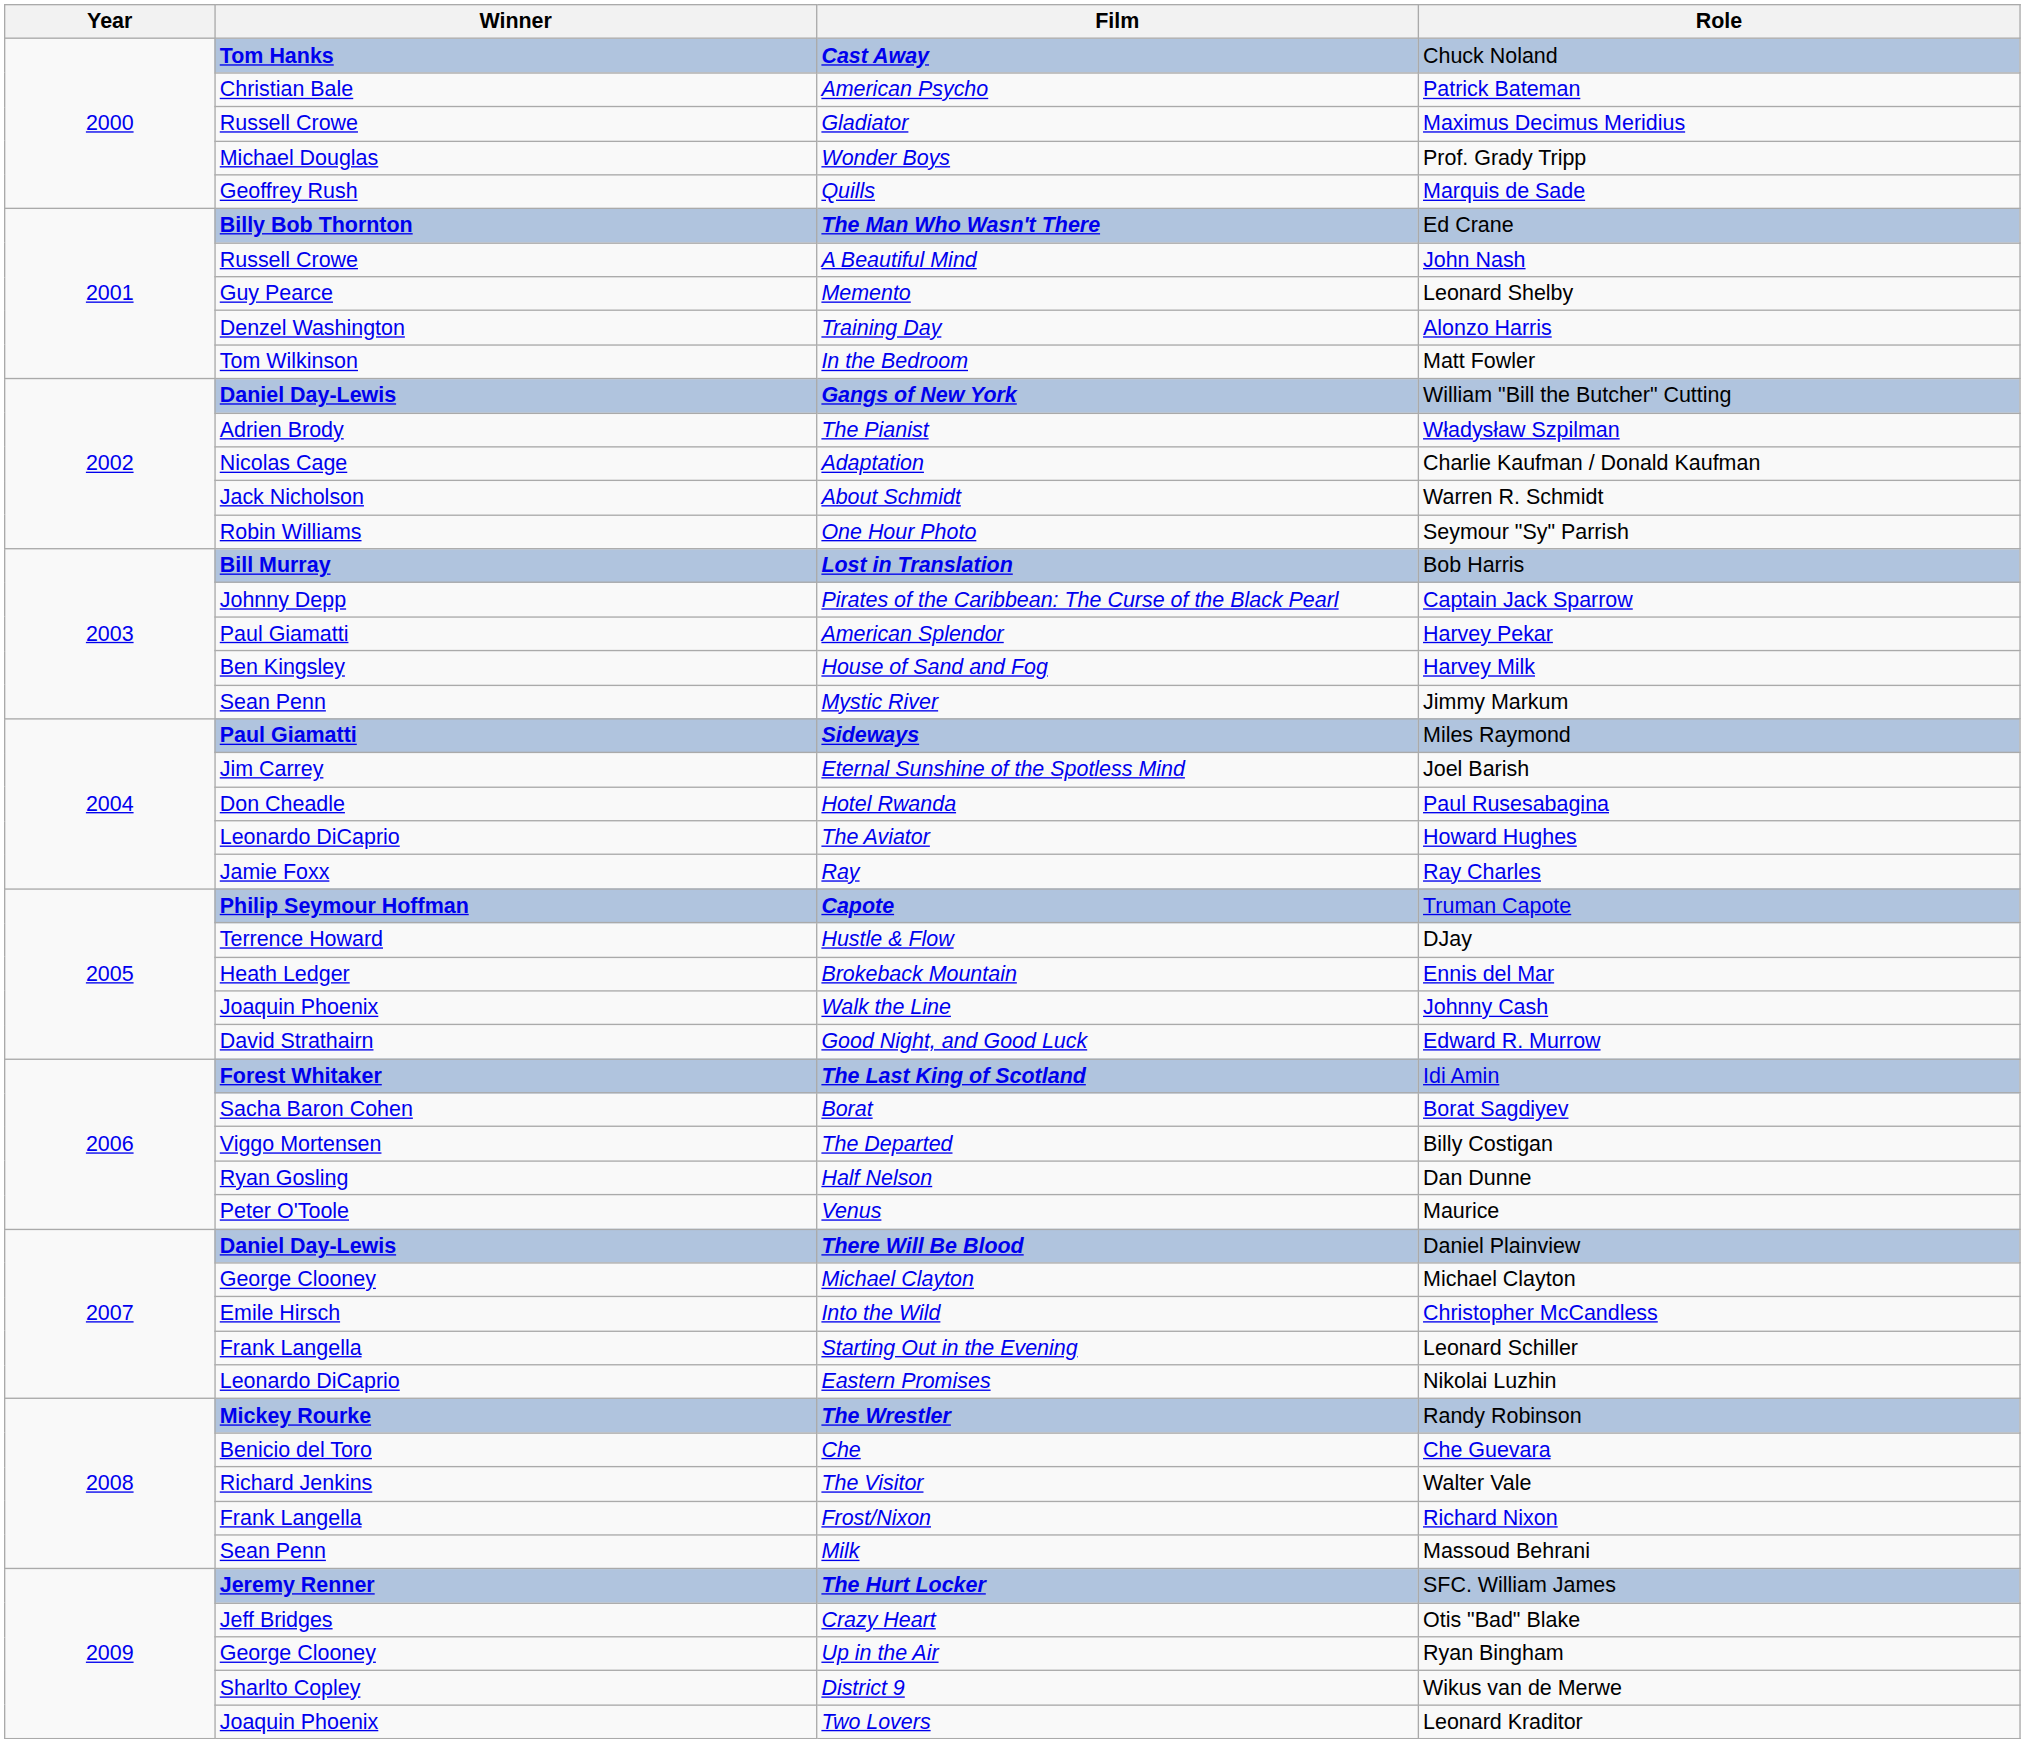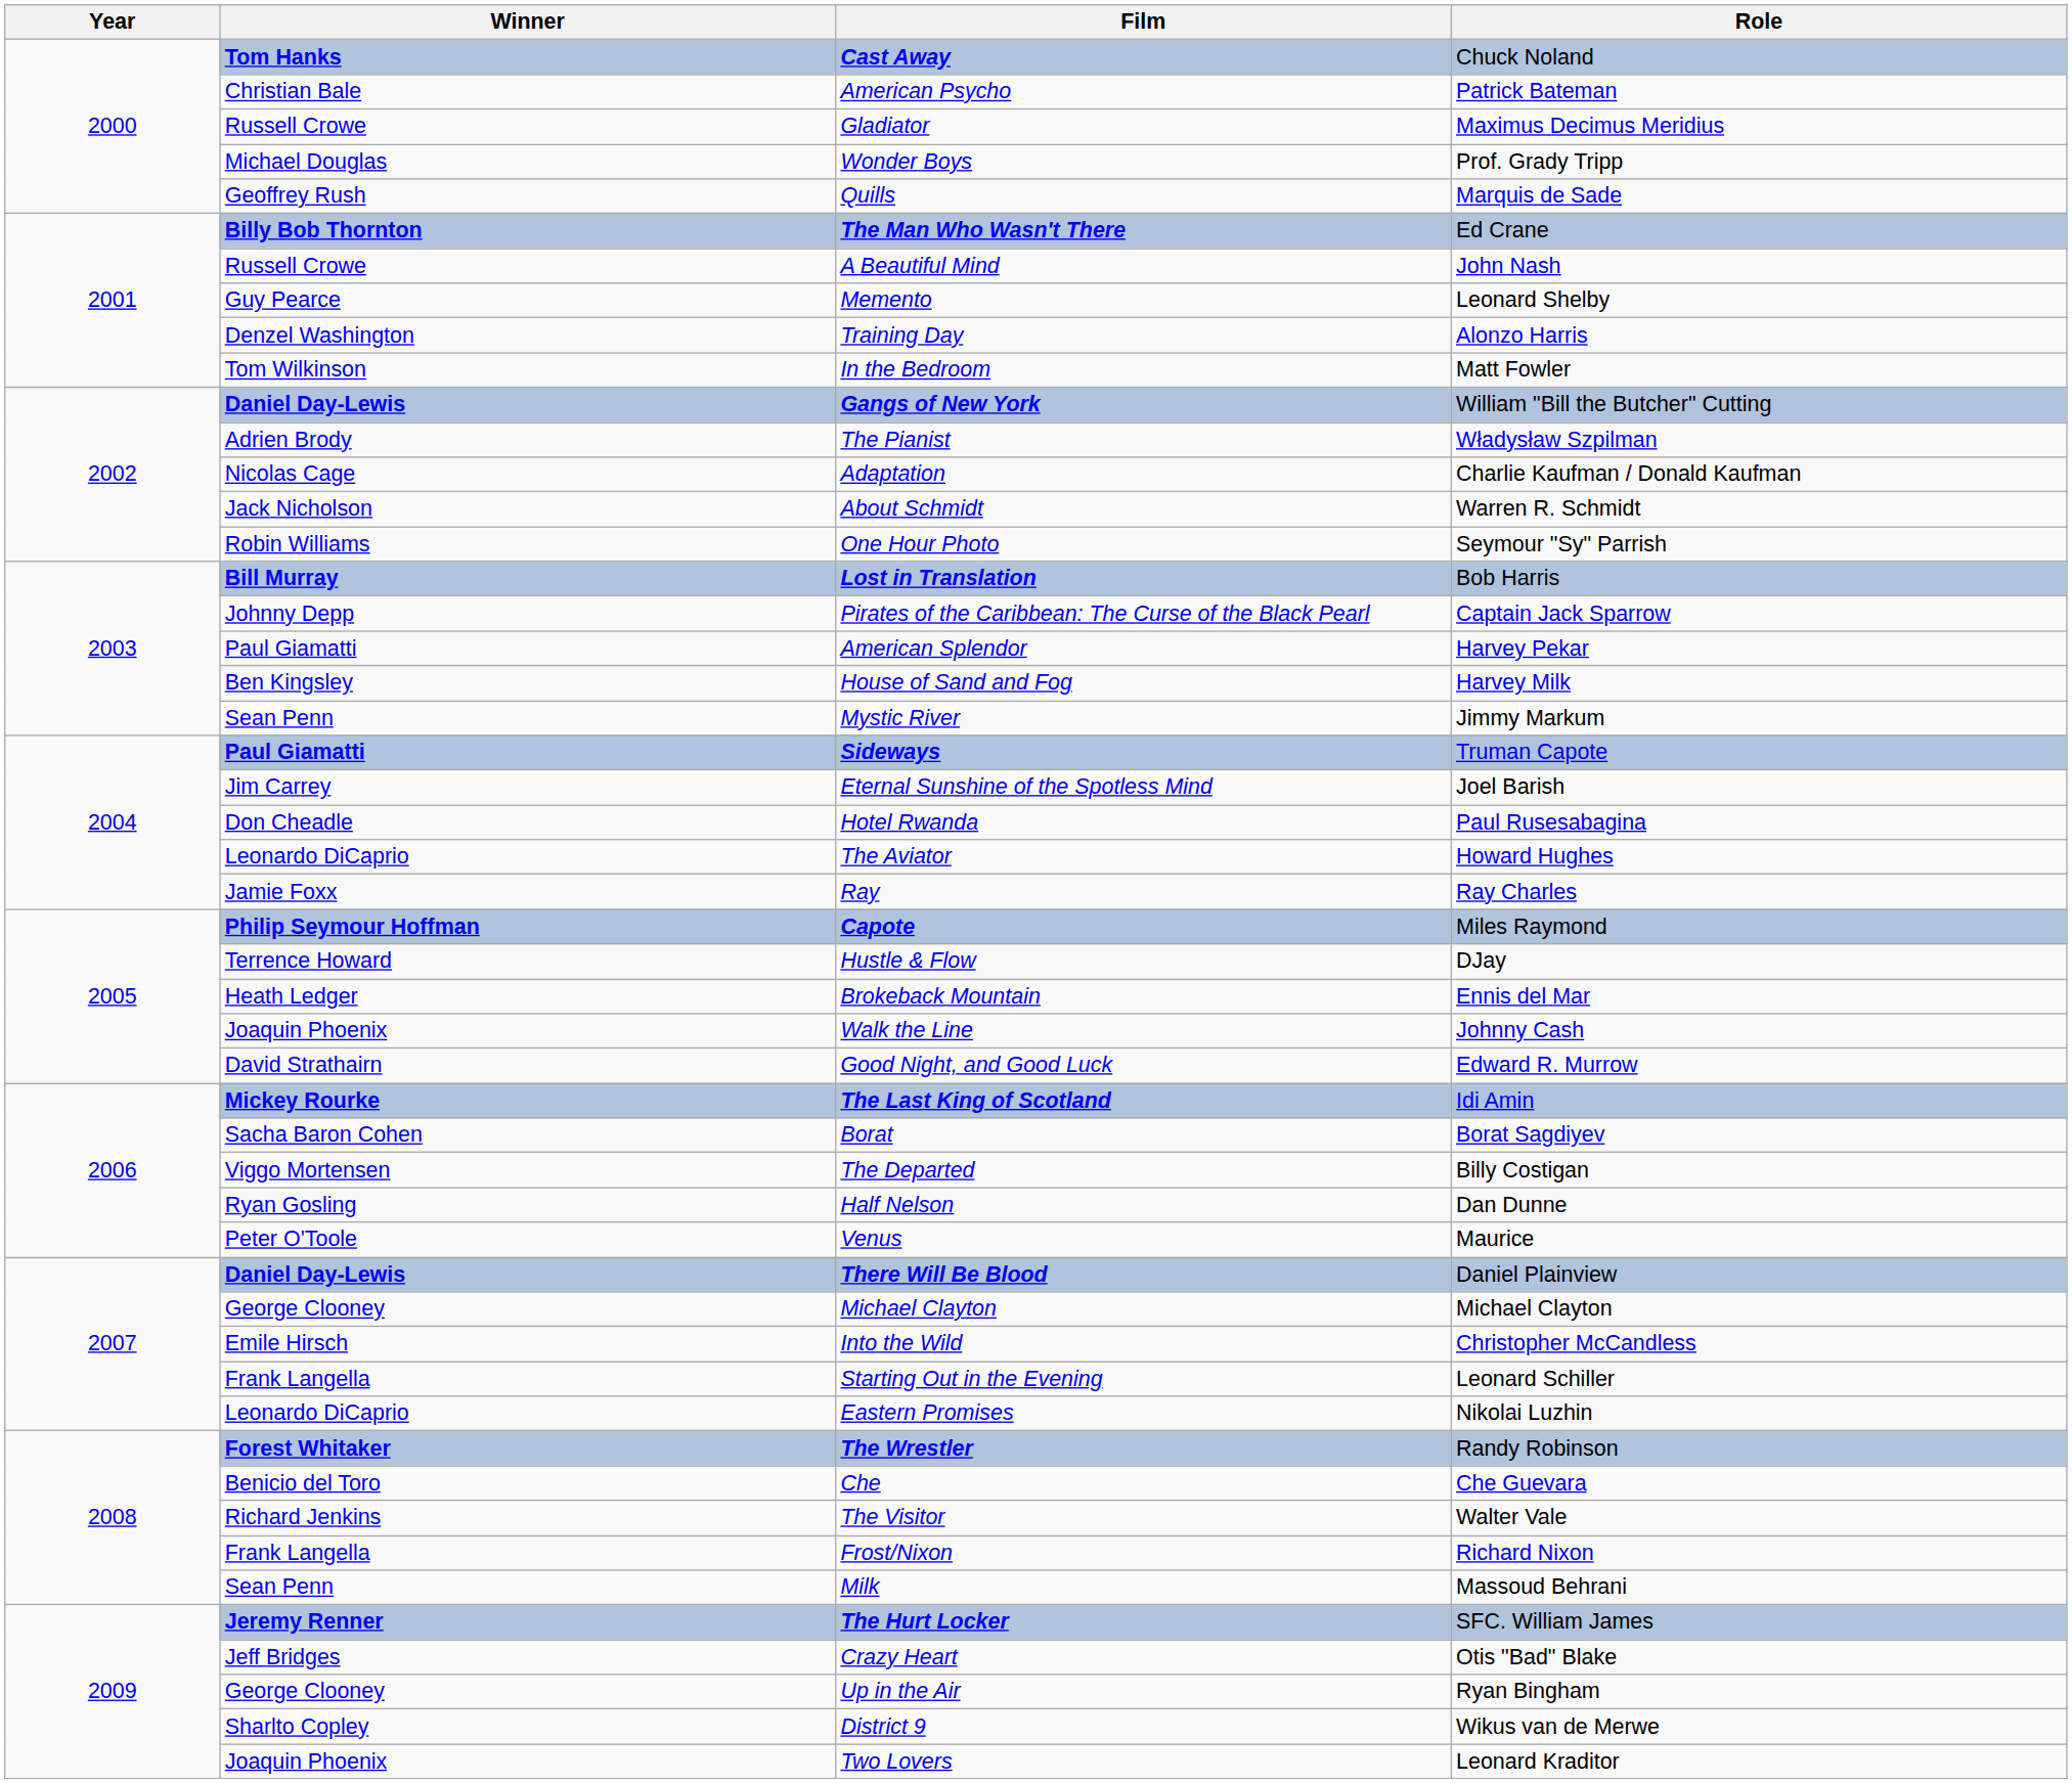Sideways | Role: Miles Raymond -> Truman Capote
Capote | Role: Truman Capote -> Miles Raymond
The Last King of Scotland | Winner: Forest Whitaker -> Mickey Rourke
The Wrestler | Winner: Mickey Rourke -> Forest Whitaker
